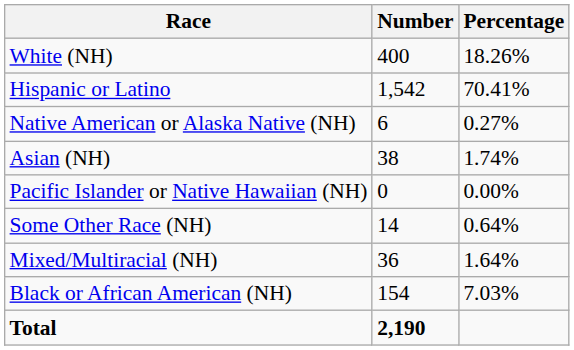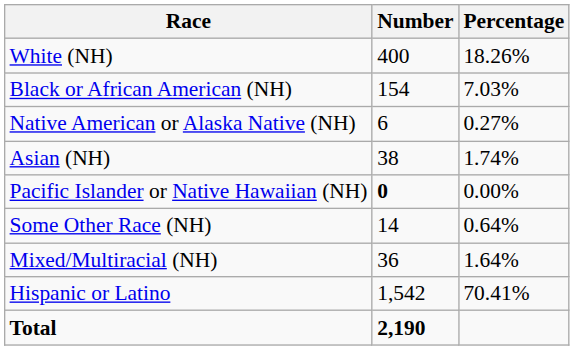rows swapped: Black or African American (NH) <-> Hispanic or Latino
Pacific Islander or Native Hawaiian (NH) | Number: normal -> bold
